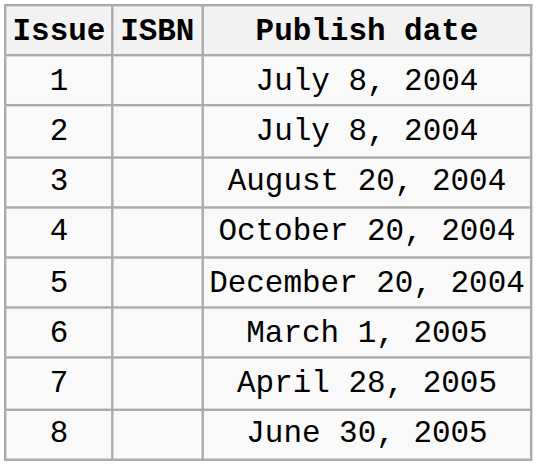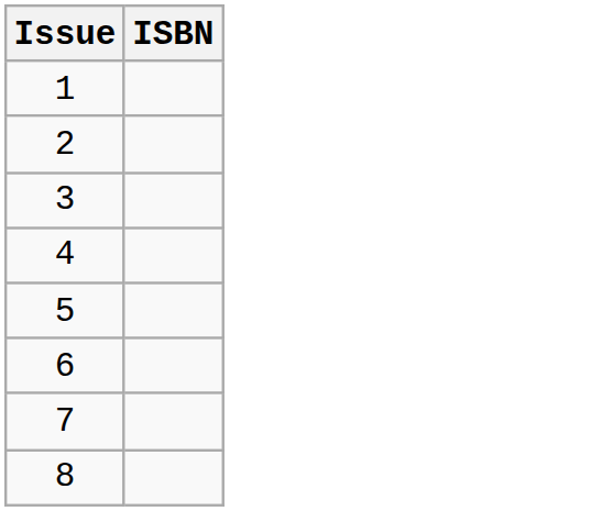- column: Publish date | July 8, 2004 | July 8, 2004 | August 20, 2004 | October 20, 2004 | December 20, 2004 | March 1, 2005 | April 28, 2005 | June 30, 2005
